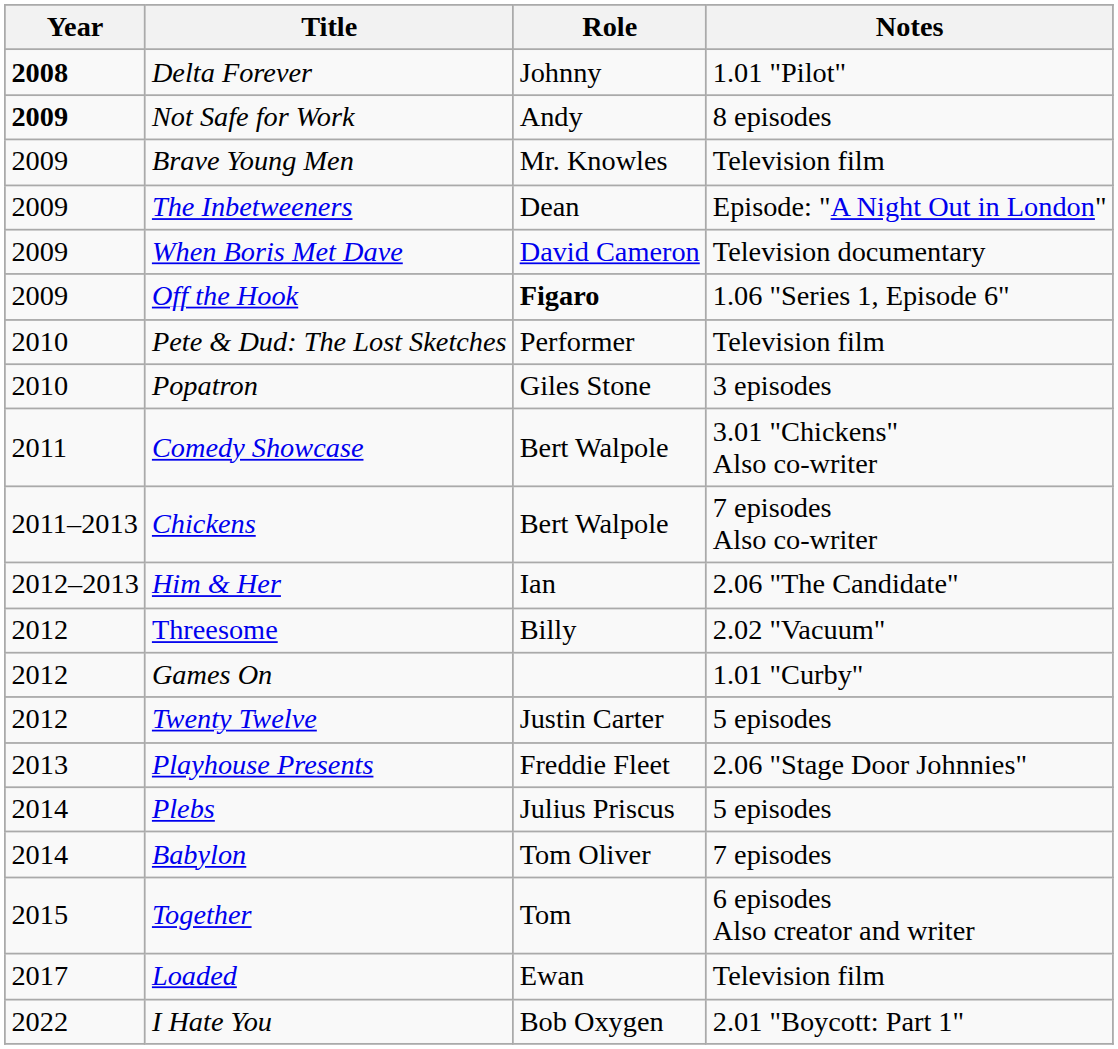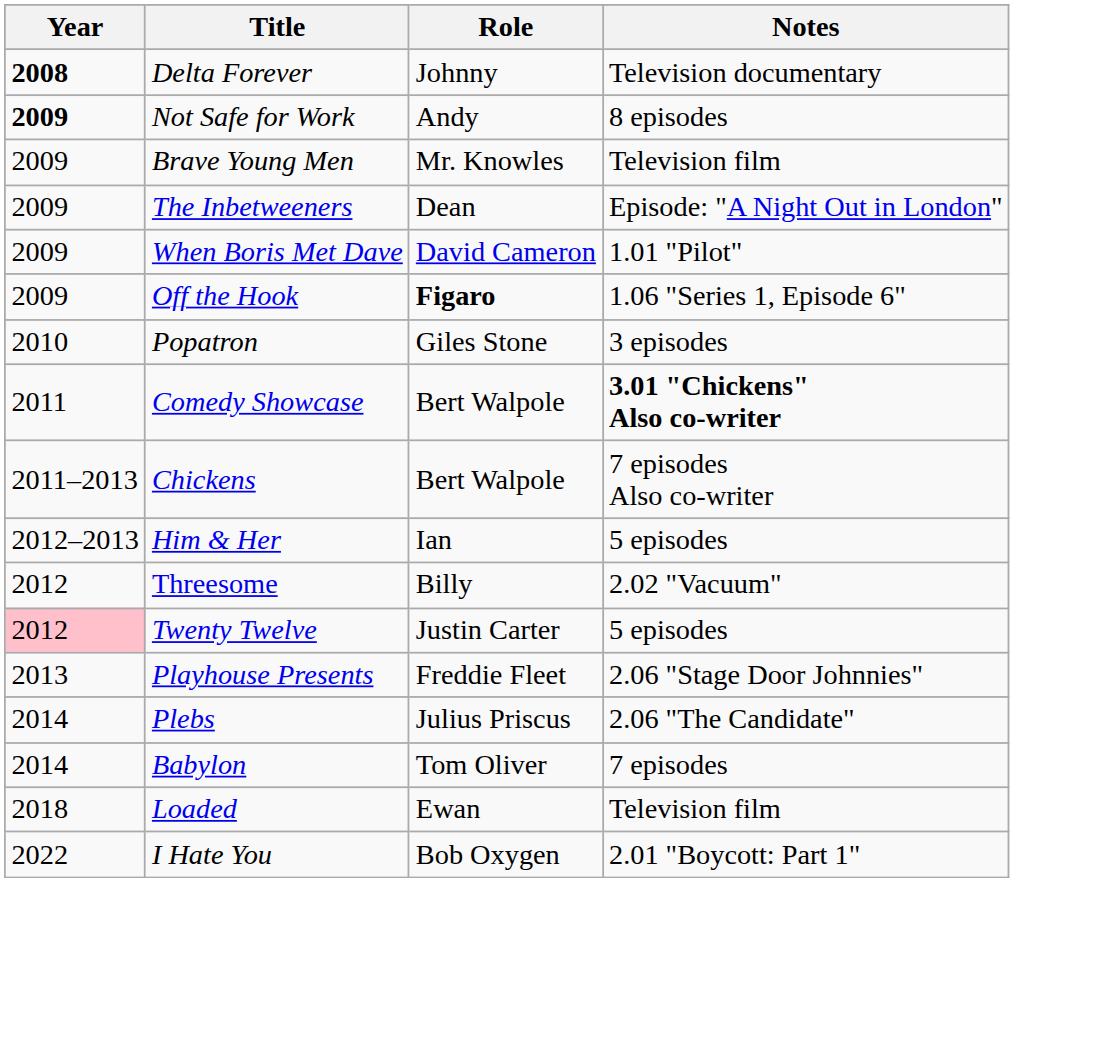Delta Forever | Notes: 1.01 "Pilot" -> Television documentary
When Boris Met Dave | Notes: Television documentary -> 1.01 "Pilot"
- row: 2010 | Pete & Dud: The Lost Sketches | Performer | Television film
Comedy Showcase | Notes: normal -> bold
Him & Her | Notes: 2.06 "The Candidate" -> 5 episodes
- row: 2012 | Games On | 1.01 "Curby"
Twenty Twelve | Year: no background -> pink background
Plebs | Notes: 5 episodes -> 2.06 "The Candidate"
- row: 2015 | Together | Tom | 6 episodes Also creator and writer
Loaded | Year: 2017 -> 2018
